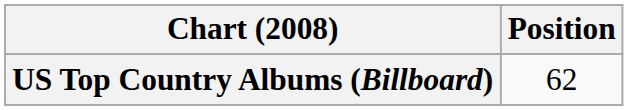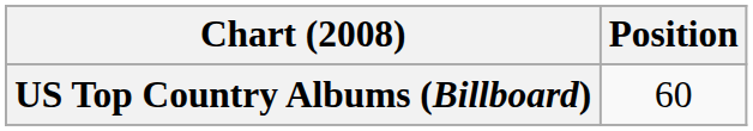US Top Country Albums (Billboard) | Position: 62 -> 60
